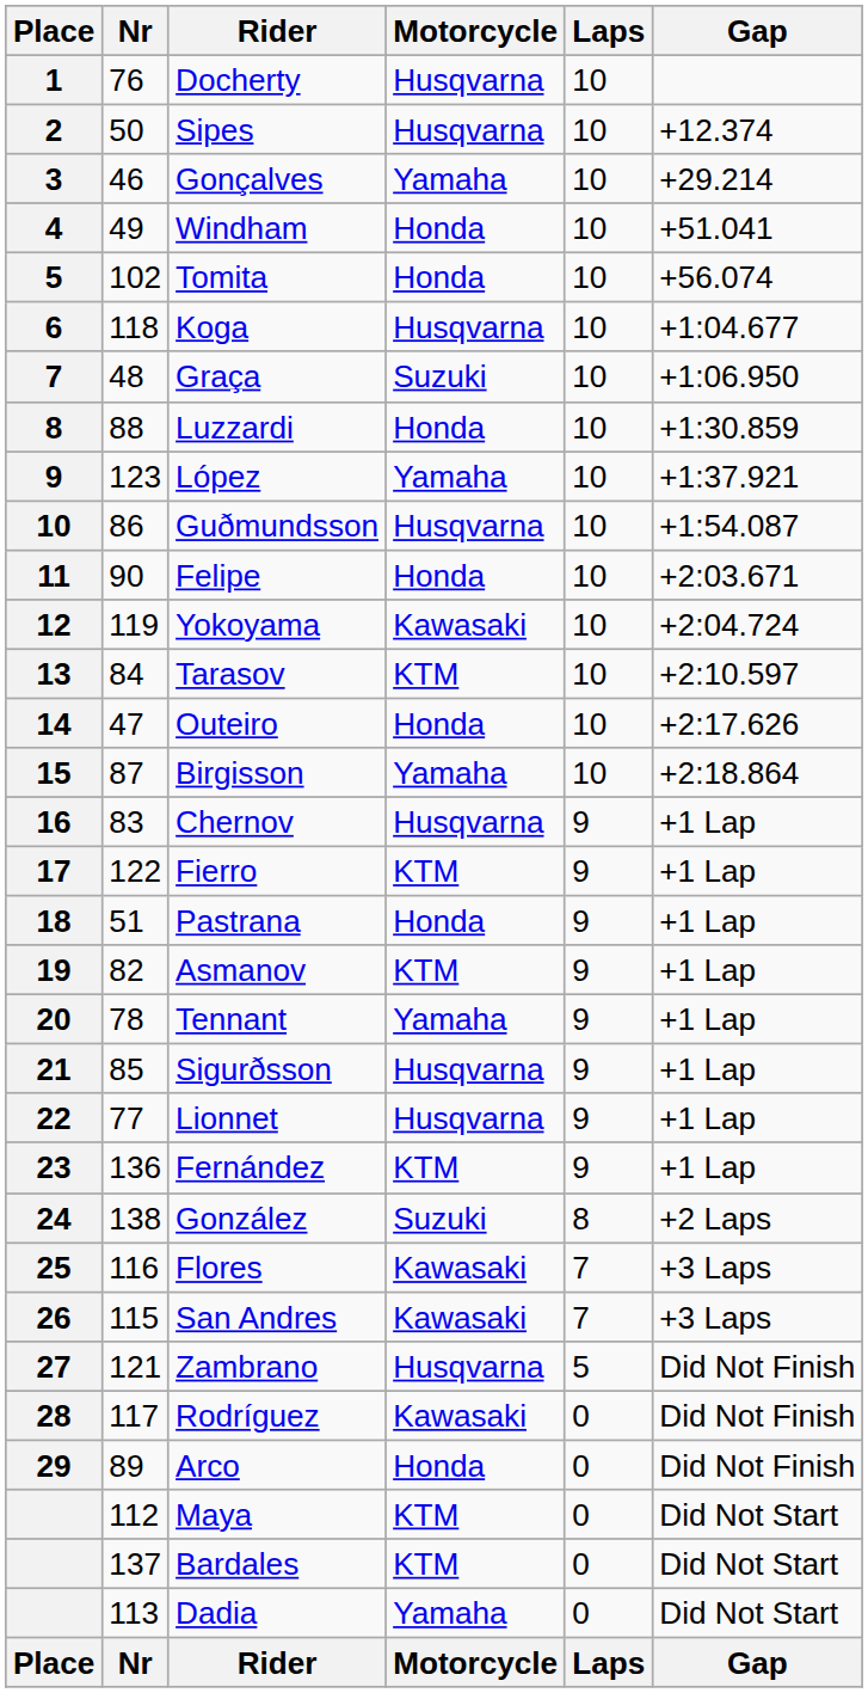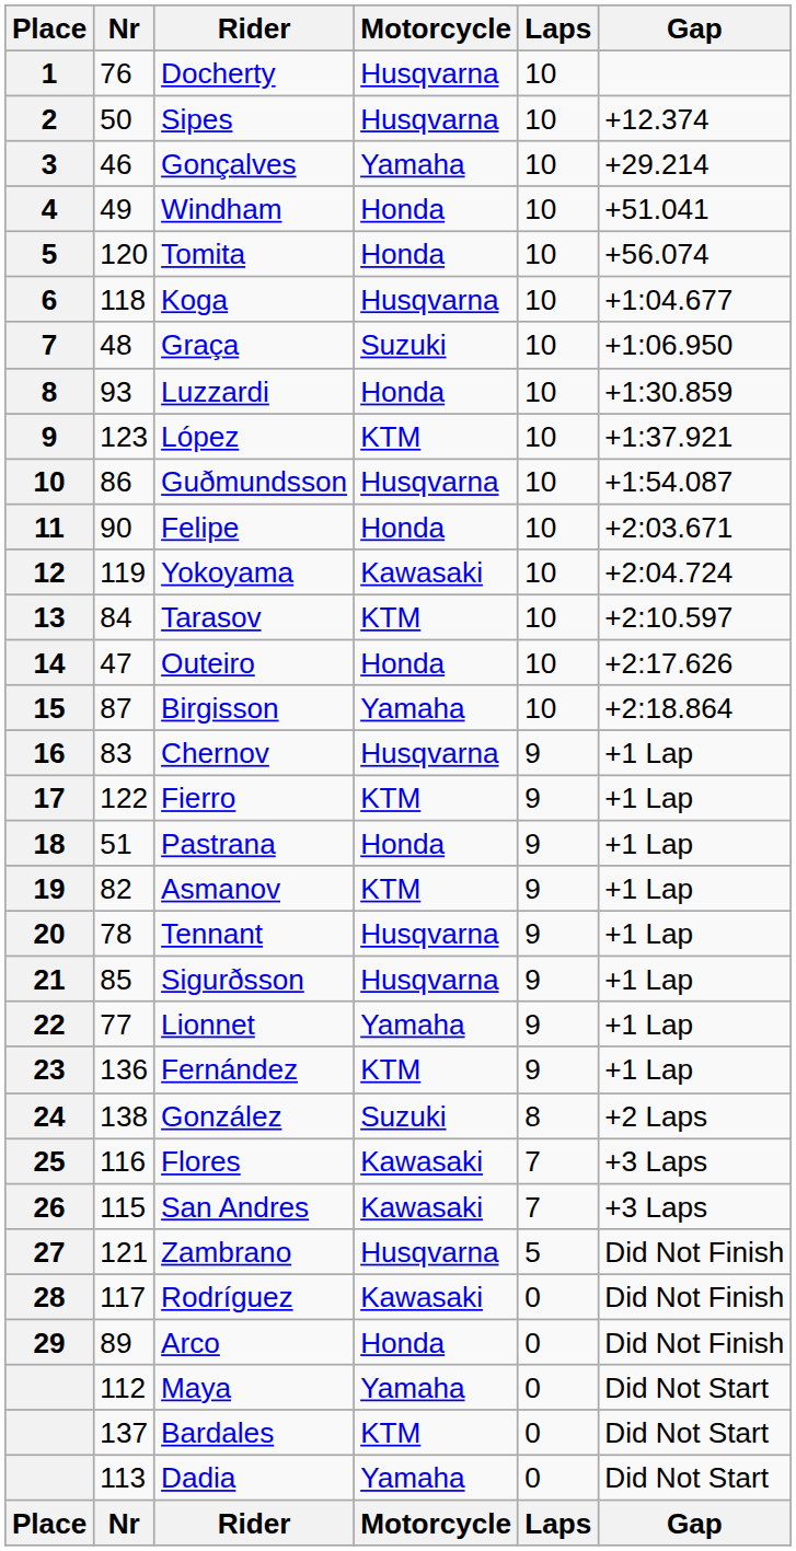Tomita | Nr: 102 -> 120
Luzzardi | Nr: 88 -> 93
López | Motorcycle: Yamaha -> KTM
Tennant | Motorcycle: Yamaha -> Husqvarna
Lionnet | Motorcycle: Husqvarna -> Yamaha
Maya | Motorcycle: KTM -> Yamaha
